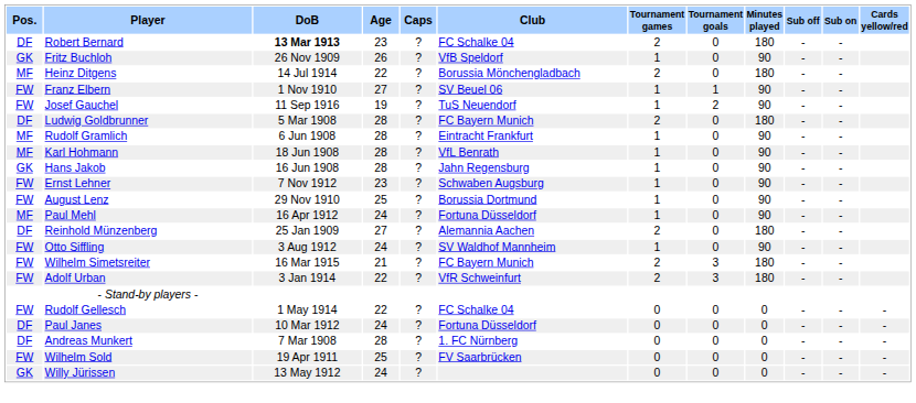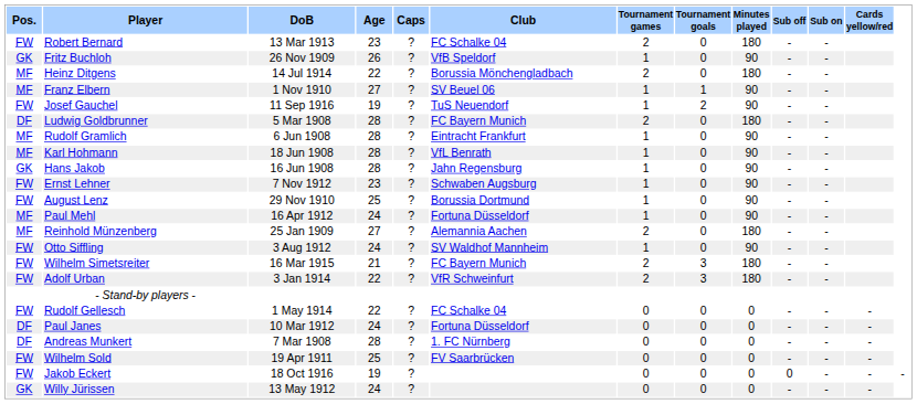Robert Bernard | Pos.: DF -> FW
Robert Bernard | DoB: bold -> normal
Franz Elbern | Pos.: FW -> MF
Reinhold Münzenberg | Pos.: DF -> MF
+ row: FW | Jakob Eckert | 18 Oct 1916 | 19 | ? | 0 | 0 | 0 | 0 | - | - | -
